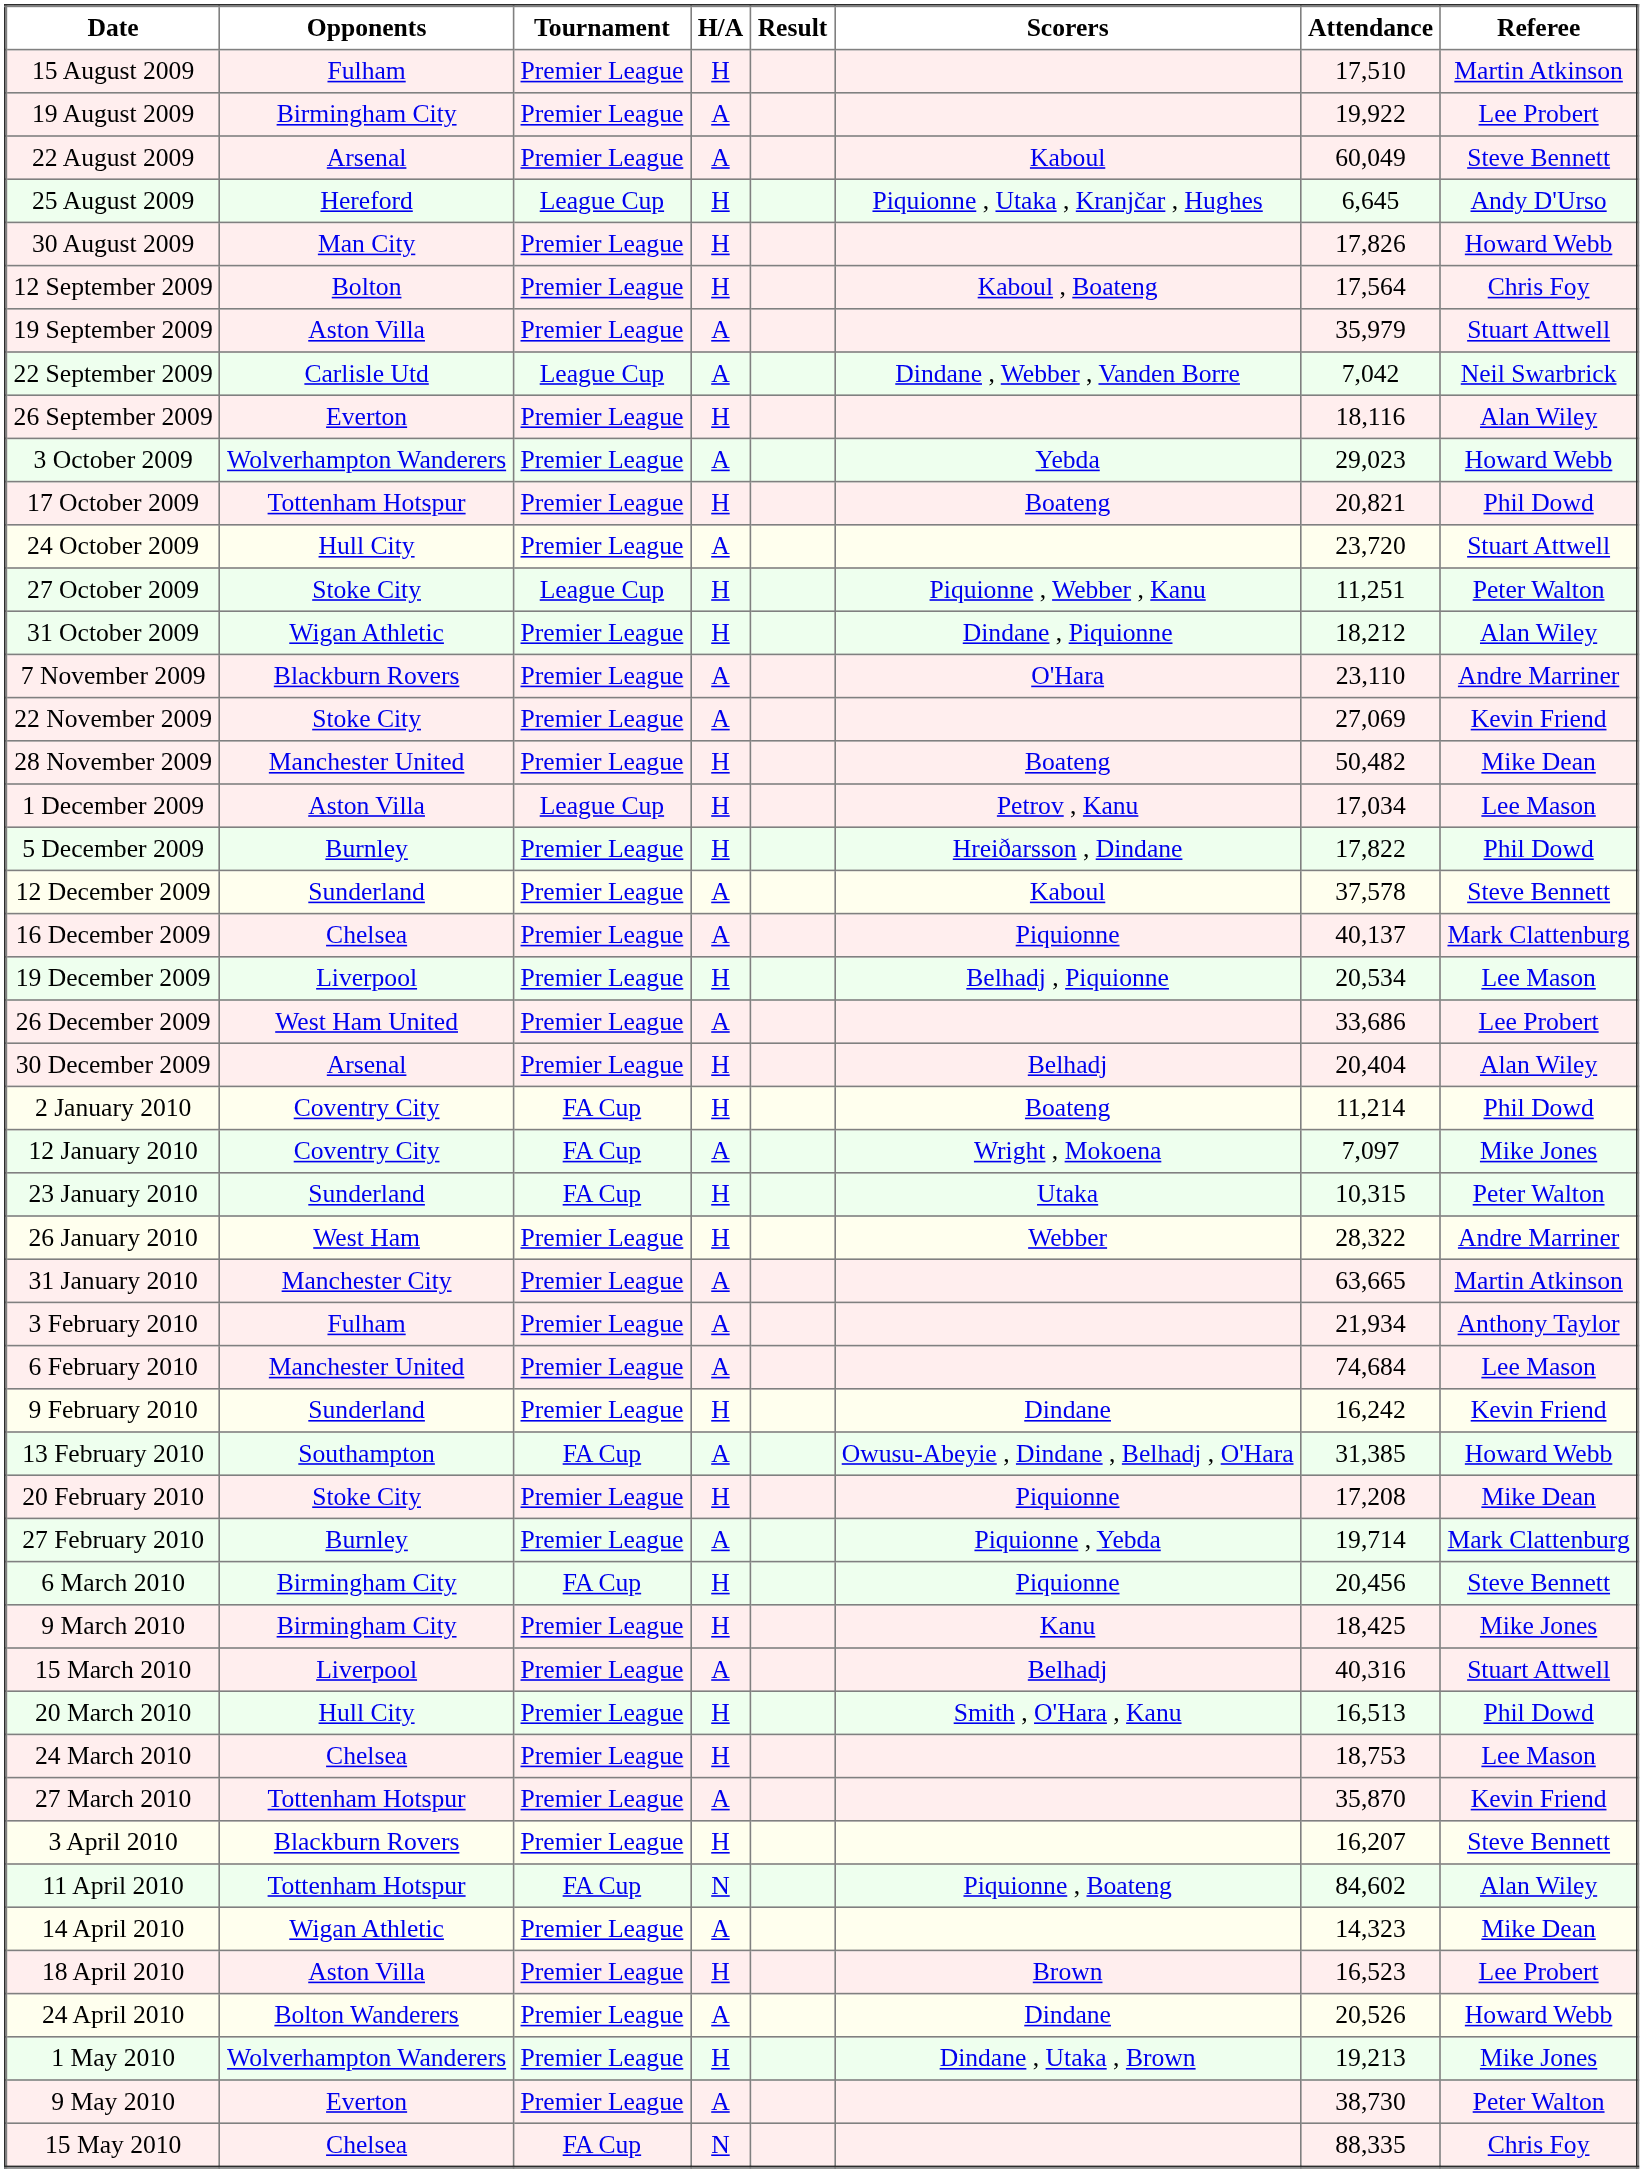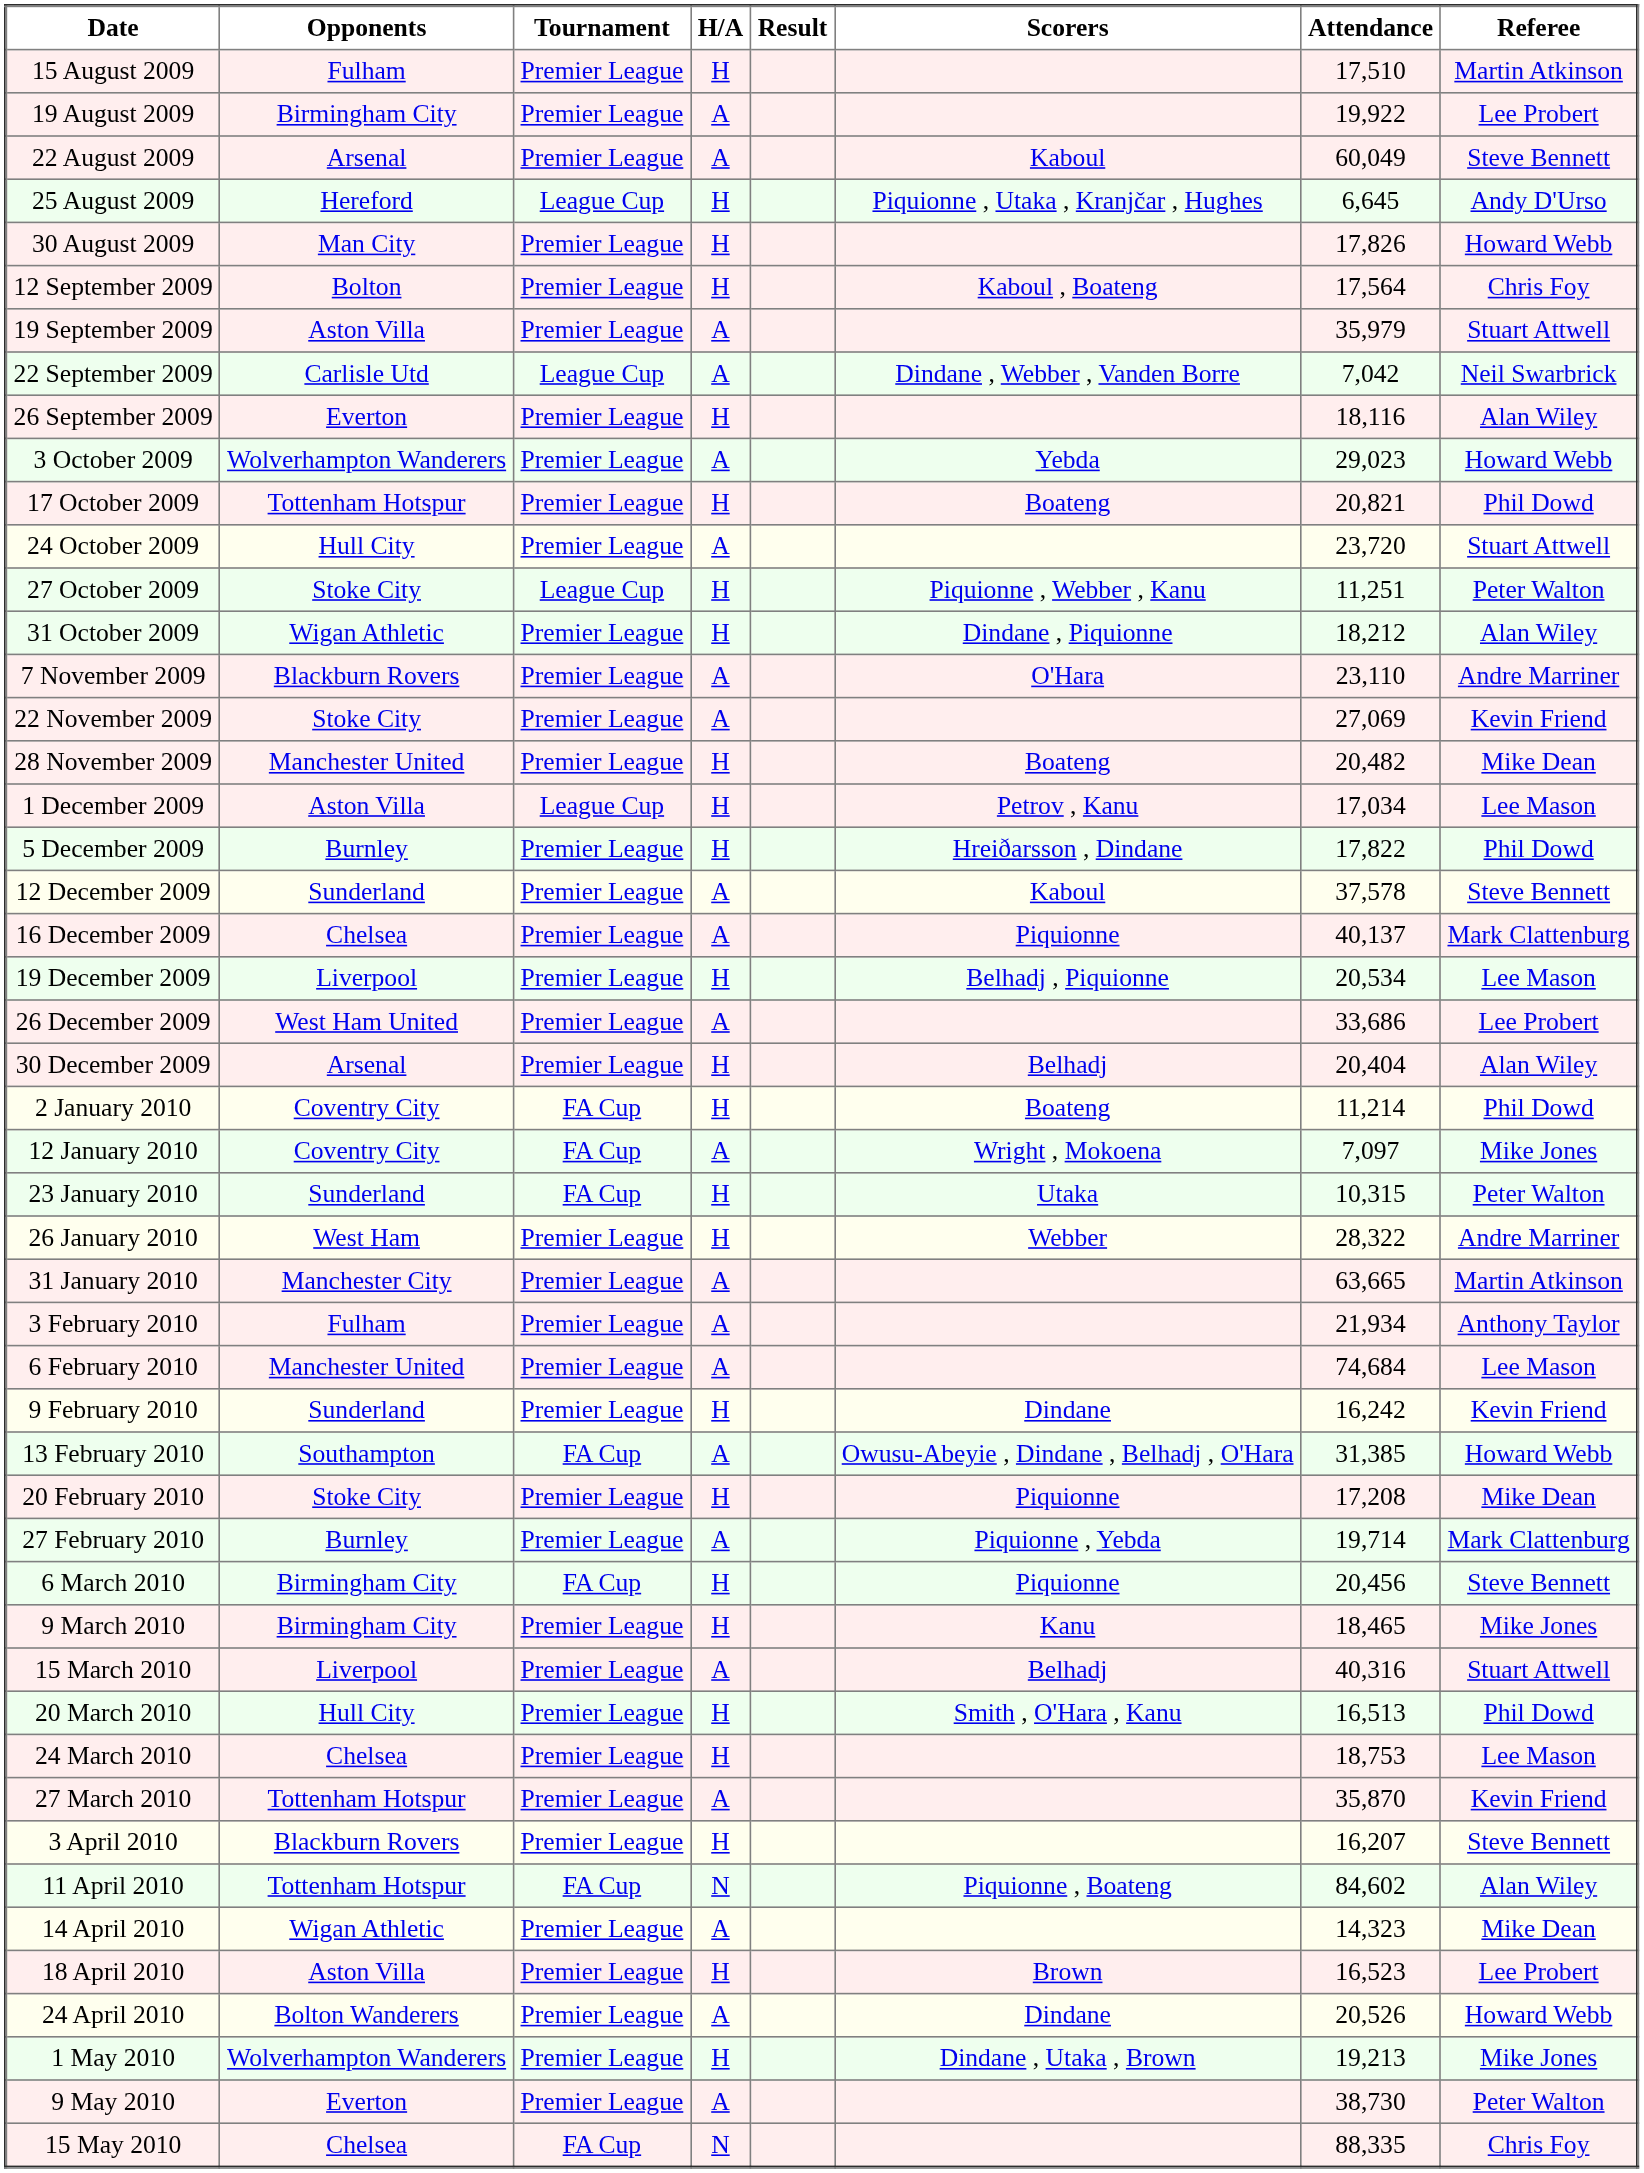28 November 2009 | Attendance: 50,482 -> 20,482
9 March 2010 | Attendance: 18,425 -> 18,465
